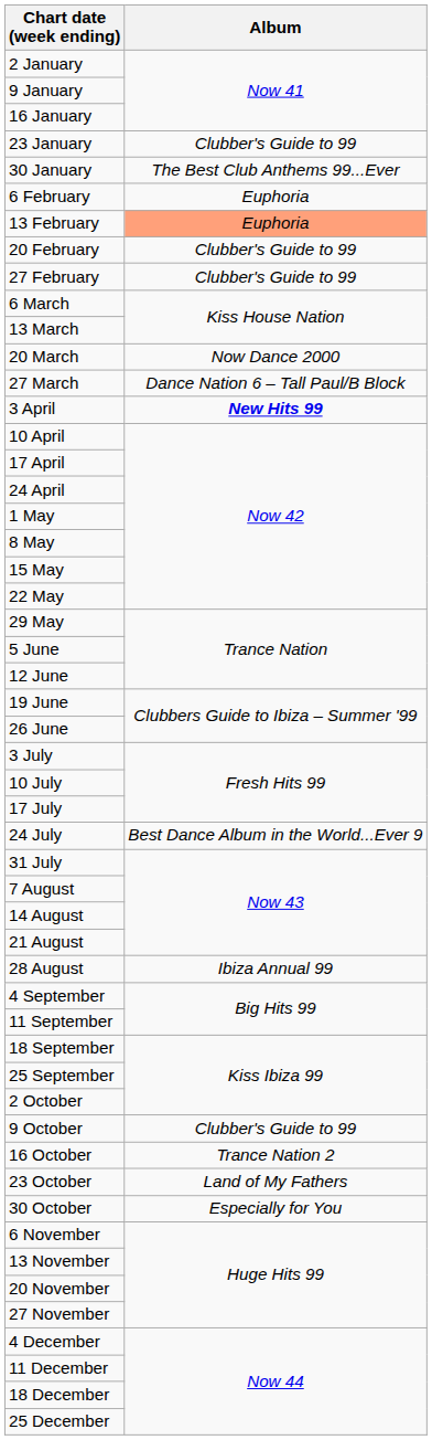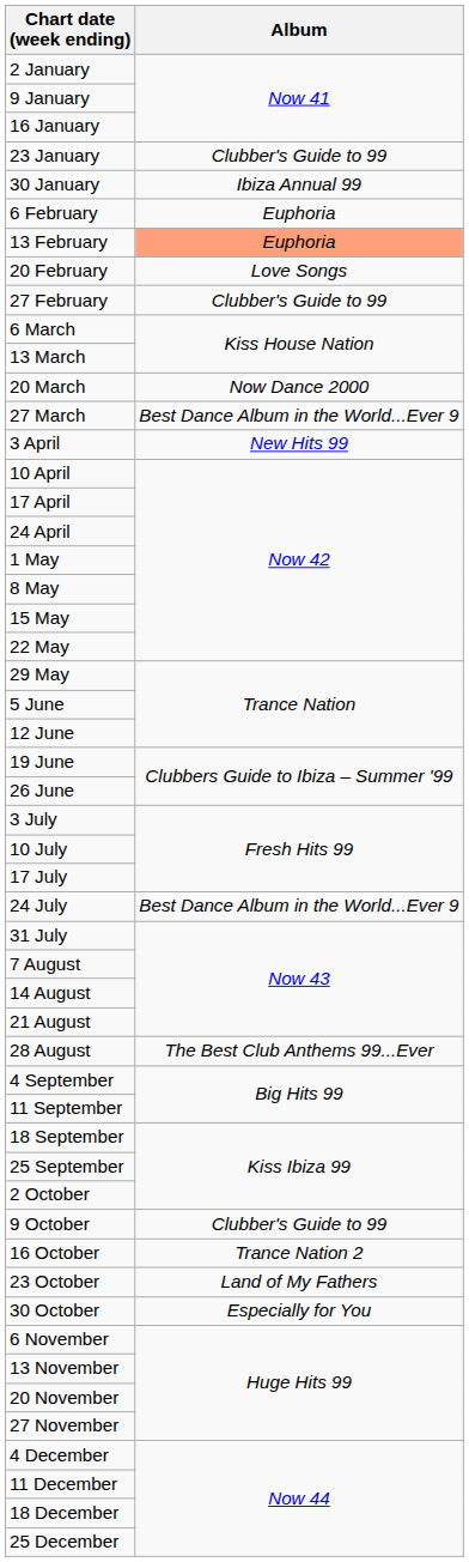30 January | Album: The Best Club Anthems 99...Ever -> Ibiza Annual 99
20 February | Album: Clubber's Guide to 99 -> Love Songs
27 March | Album: Dance Nation 6 – Tall Paul/B Block -> Best Dance Album in the World...Ever 9
3 April | Album: bold -> normal
28 August | Album: Ibiza Annual 99 -> The Best Club Anthems 99...Ever
